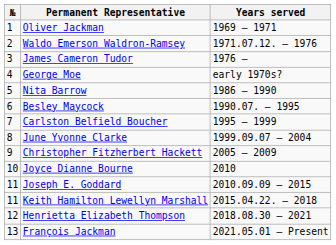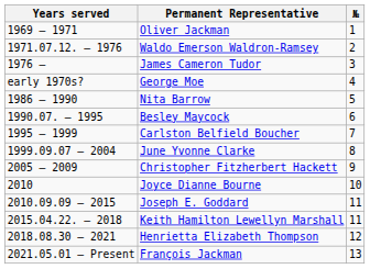columns swapped: № <-> Years served
